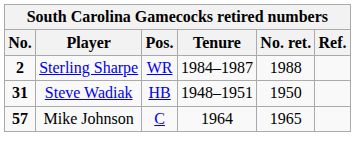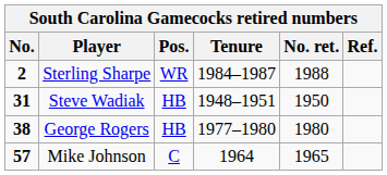+ row: 38 | George Rogers | HB | 1977–1980 | 1980
